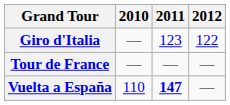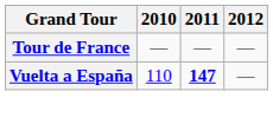- row: Giro d'Italia | — | 123 | 122
